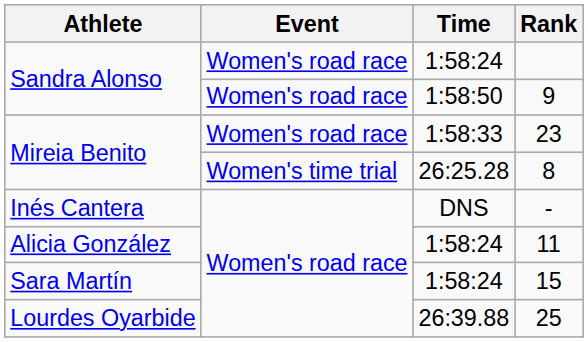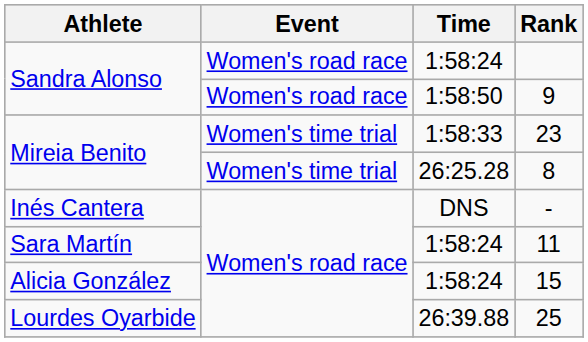23 | Event: Women's road race -> Women's time trial
11 | Athlete: Alicia González -> Sara Martín
15 | Athlete: Sara Martín -> Alicia González
